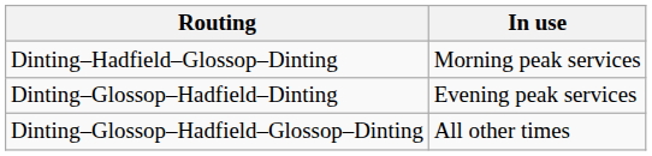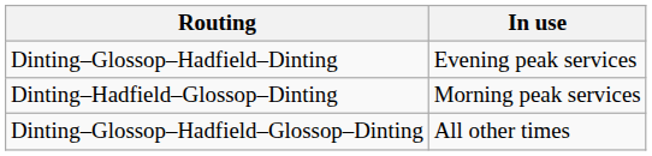rows swapped: Dinting–Hadfield–Glossop–Dinting <-> Dinting–Glossop–Hadfield–Dinting
